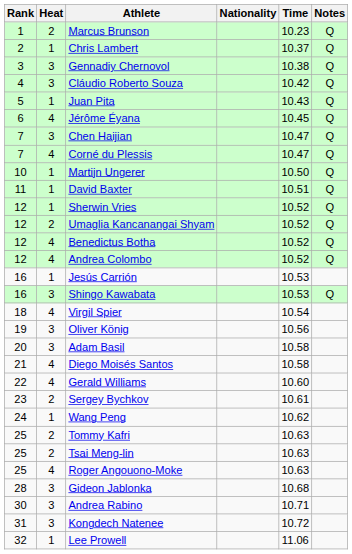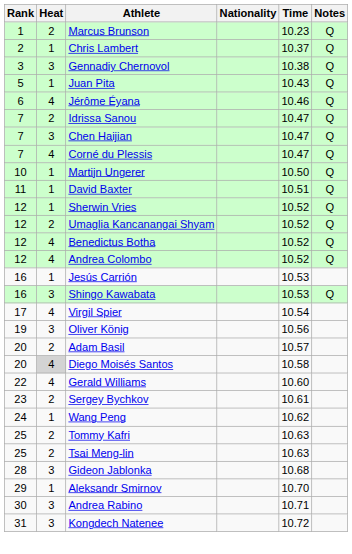- row: 4 | 3 | Cláudio Roberto Souza | 10.42 | Q
Jérôme Éyana | Time: 10.45 -> 10.46
+ row: 7 | 2 | Idrissa Sanou | 10.47 | Q
Virgil Spier | Rank: 18 -> 17
Adam Basil | Heat: 3 -> 2
Adam Basil | Time: 10.58 -> 10.57
Diego Moisés Santos | Rank: 21 -> 20
Diego Moisés Santos | Heat: no background -> lightgrey background
- row: 25 | 4 | Roger Angouono-Moke | 10.63
+ row: 29 | 1 | Aleksandr Smirnov | 10.70
- row: 32 | 1 | Lee Prowell | 11.06
